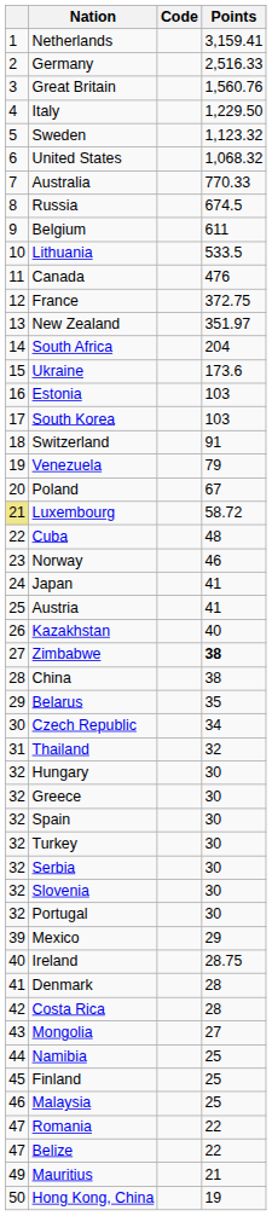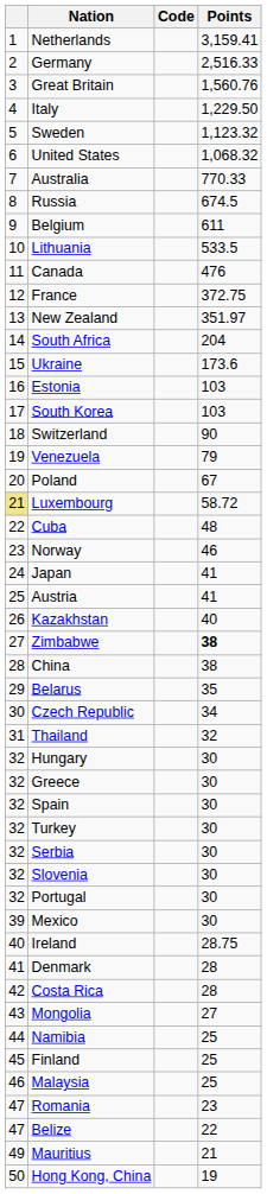Switzerland | Points: 91 -> 90
Mexico | Points: 29 -> 30
Romania | Points: 22 -> 23
